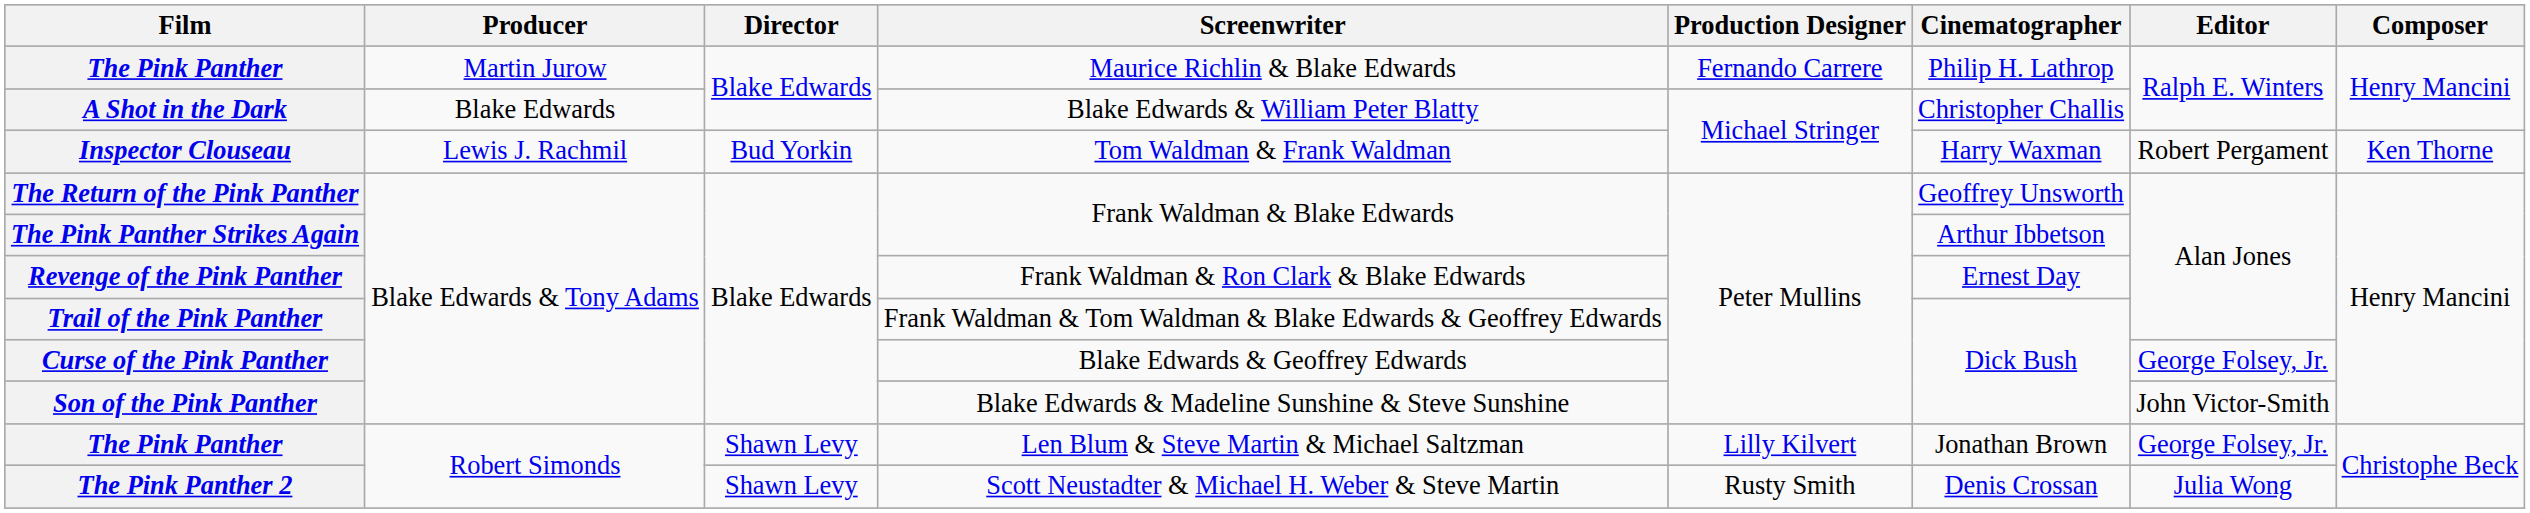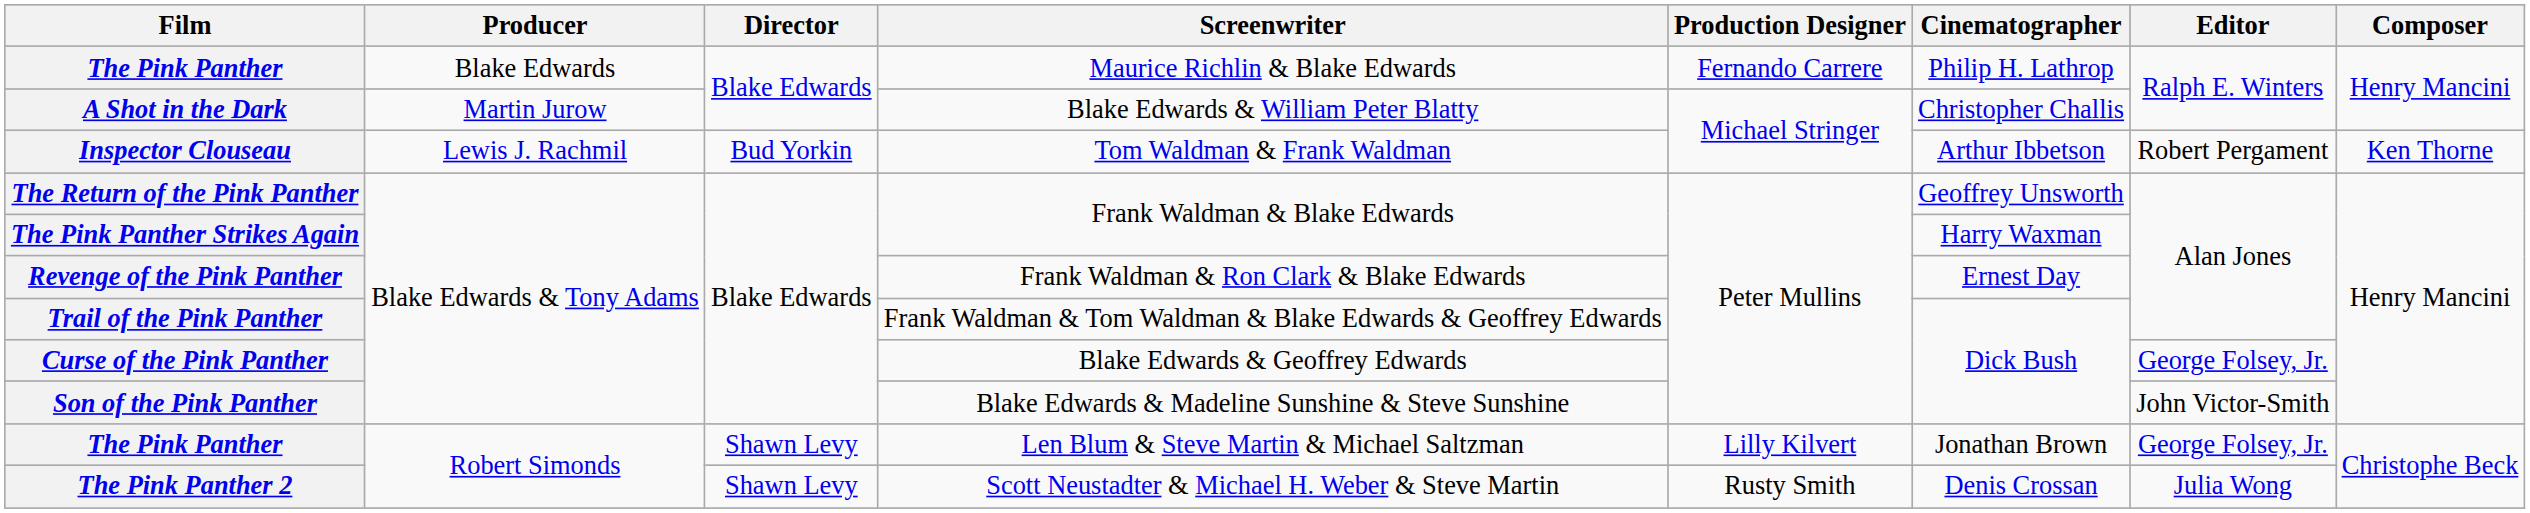The Pink Panther / Maurice Richlin & Blake Edwards | Producer: Martin Jurow -> Blake Edwards
A Shot in the Dark | Producer: Blake Edwards -> Martin Jurow
Inspector Clouseau | Cinematographer: Harry Waxman -> Arthur Ibbetson
The Pink Panther Strikes Again | Cinematographer: Arthur Ibbetson -> Harry Waxman
